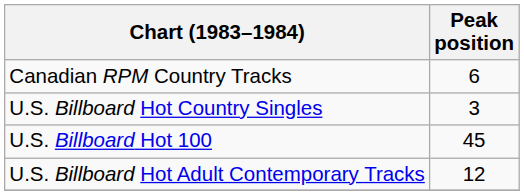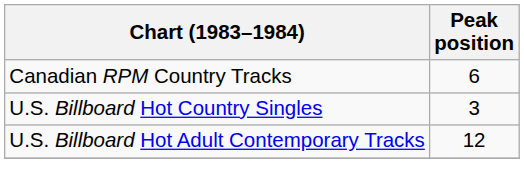- row: U.S. Billboard Hot 100 | 45
